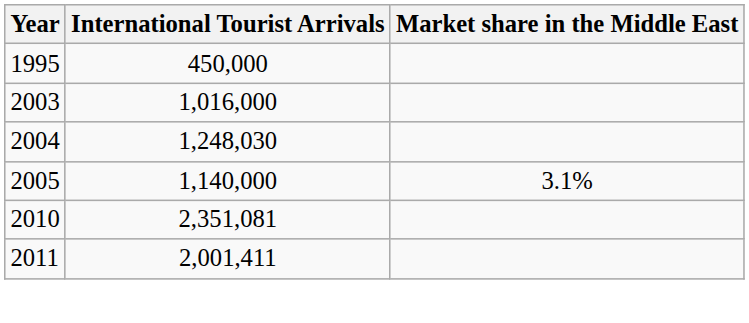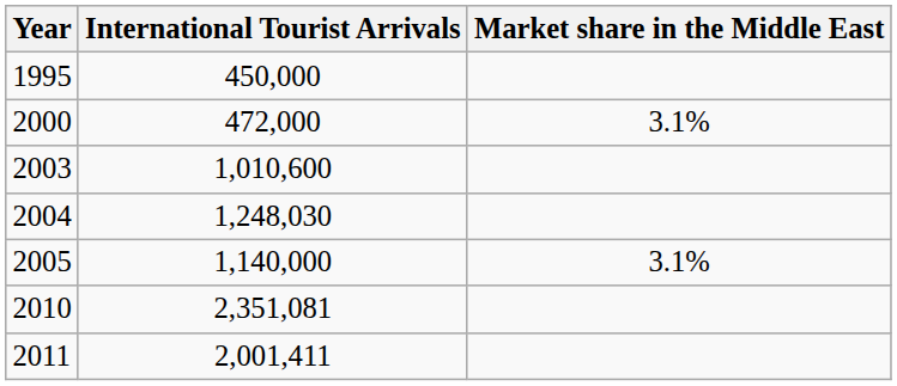+ row: 2000 | 472,000 | 3.1%
2003 | International Tourist Arrivals: 1,016,000 -> 1,010,600
